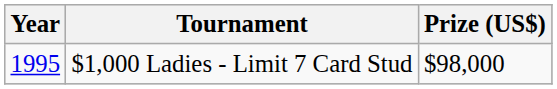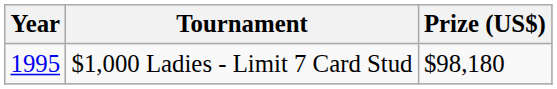$1,000 Ladies - Limit 7 Card Stud | Prize (US$): $98,000 -> $98,180
